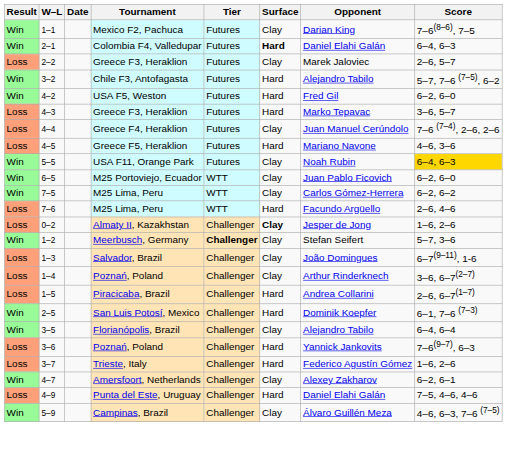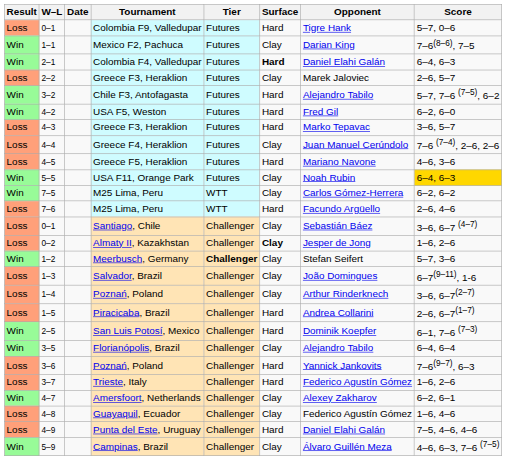+ row: Loss | 0–1 | Colombia F9, Valledupar | Futures | Hard | Tigre Hank | 5–7, 0–6
- row: Win | 6–5 | M25 Portoviejo, Ecuador | WTT | Clay | Juan Pablo Ficovich | 6–2, 6–0
+ row: Loss | 0–1 | Santiago, Chile | Challenger | Clay | Sebastián Báez | 3–6, 6–7 (4–7)
+ row: Loss | 4–8 | Guayaquil, Ecuador | Challenger | Clay | Federico Agustín Gómez | 1–6, 4–6
